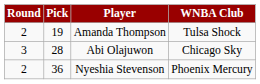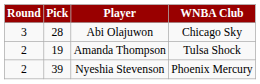rows swapped: Amanda Thompson <-> Abi Olajuwon
Nyeshia Stevenson | Pick: 36 -> 39
